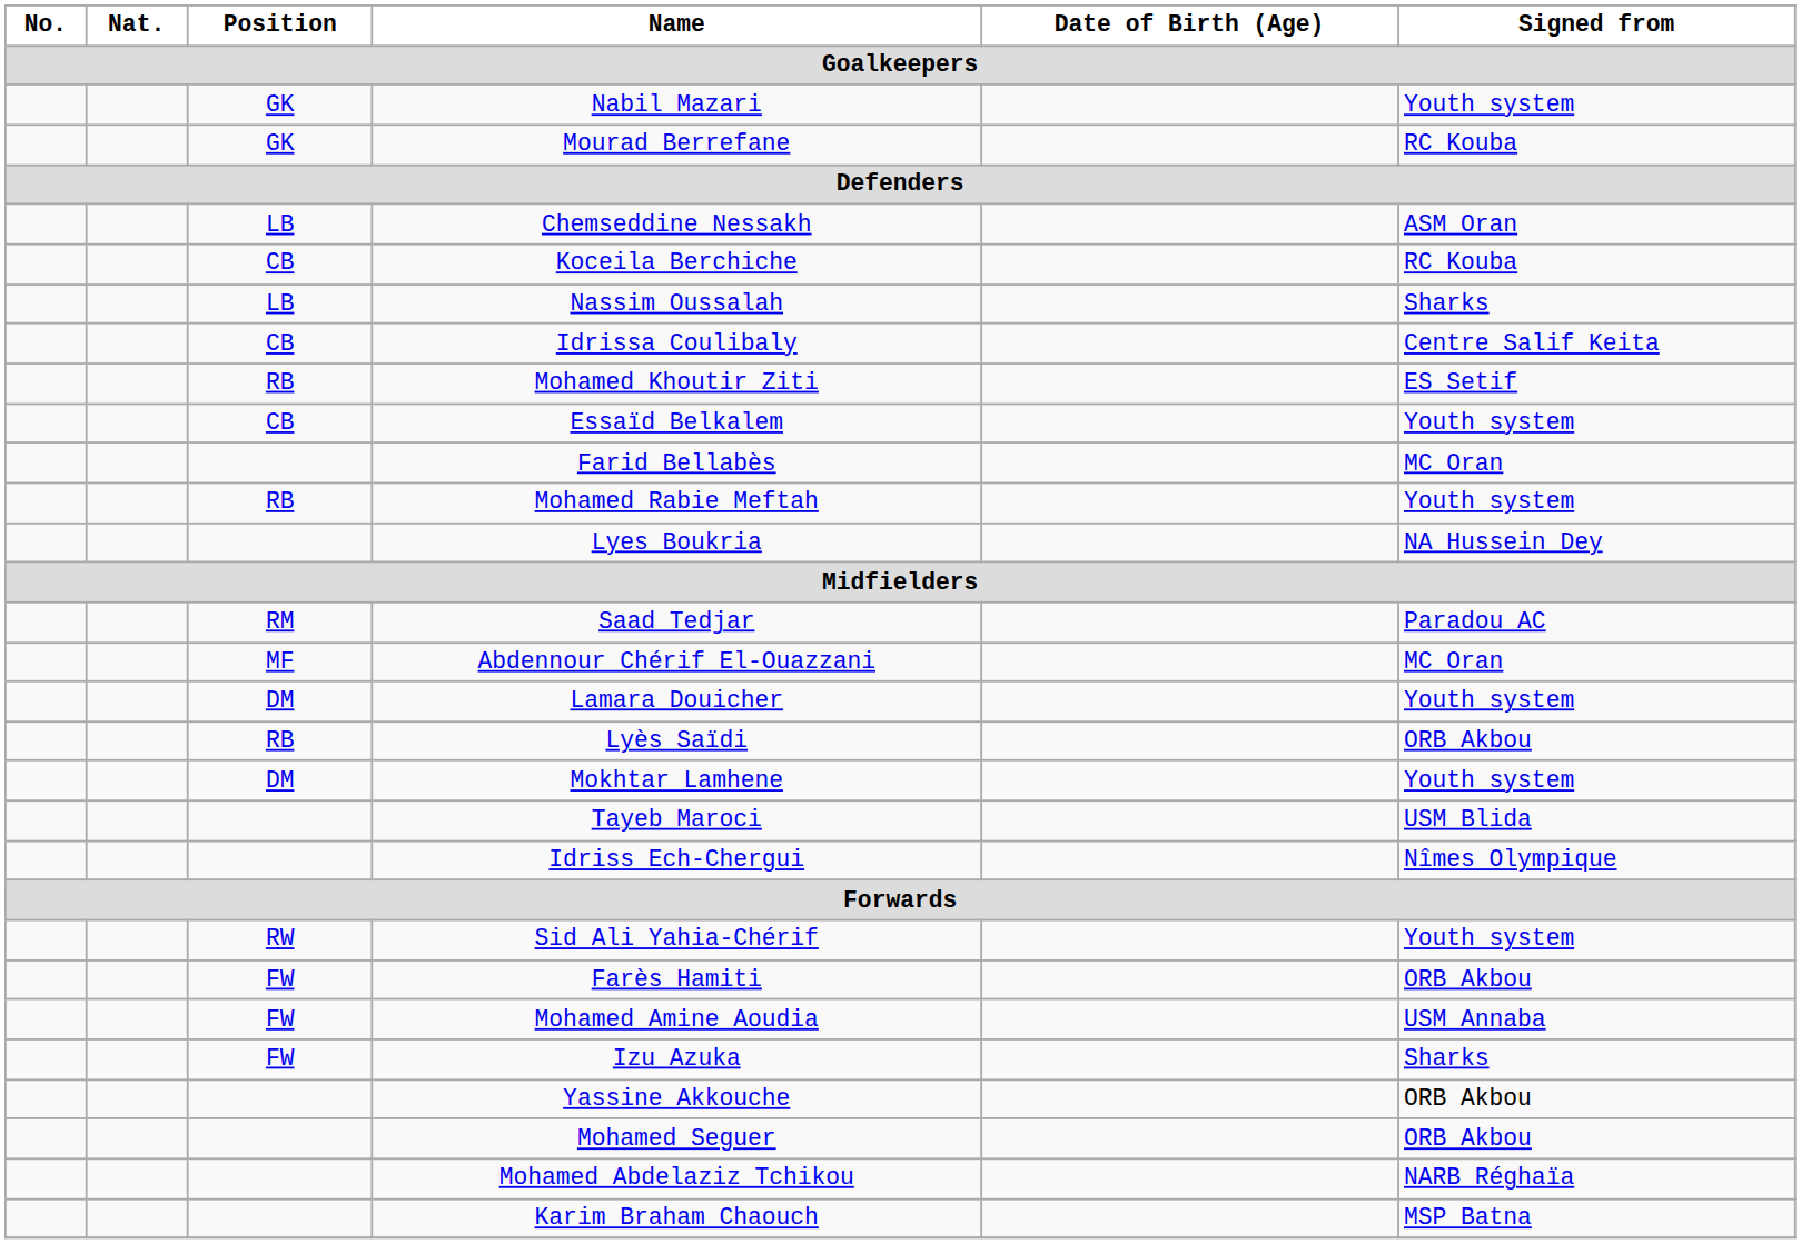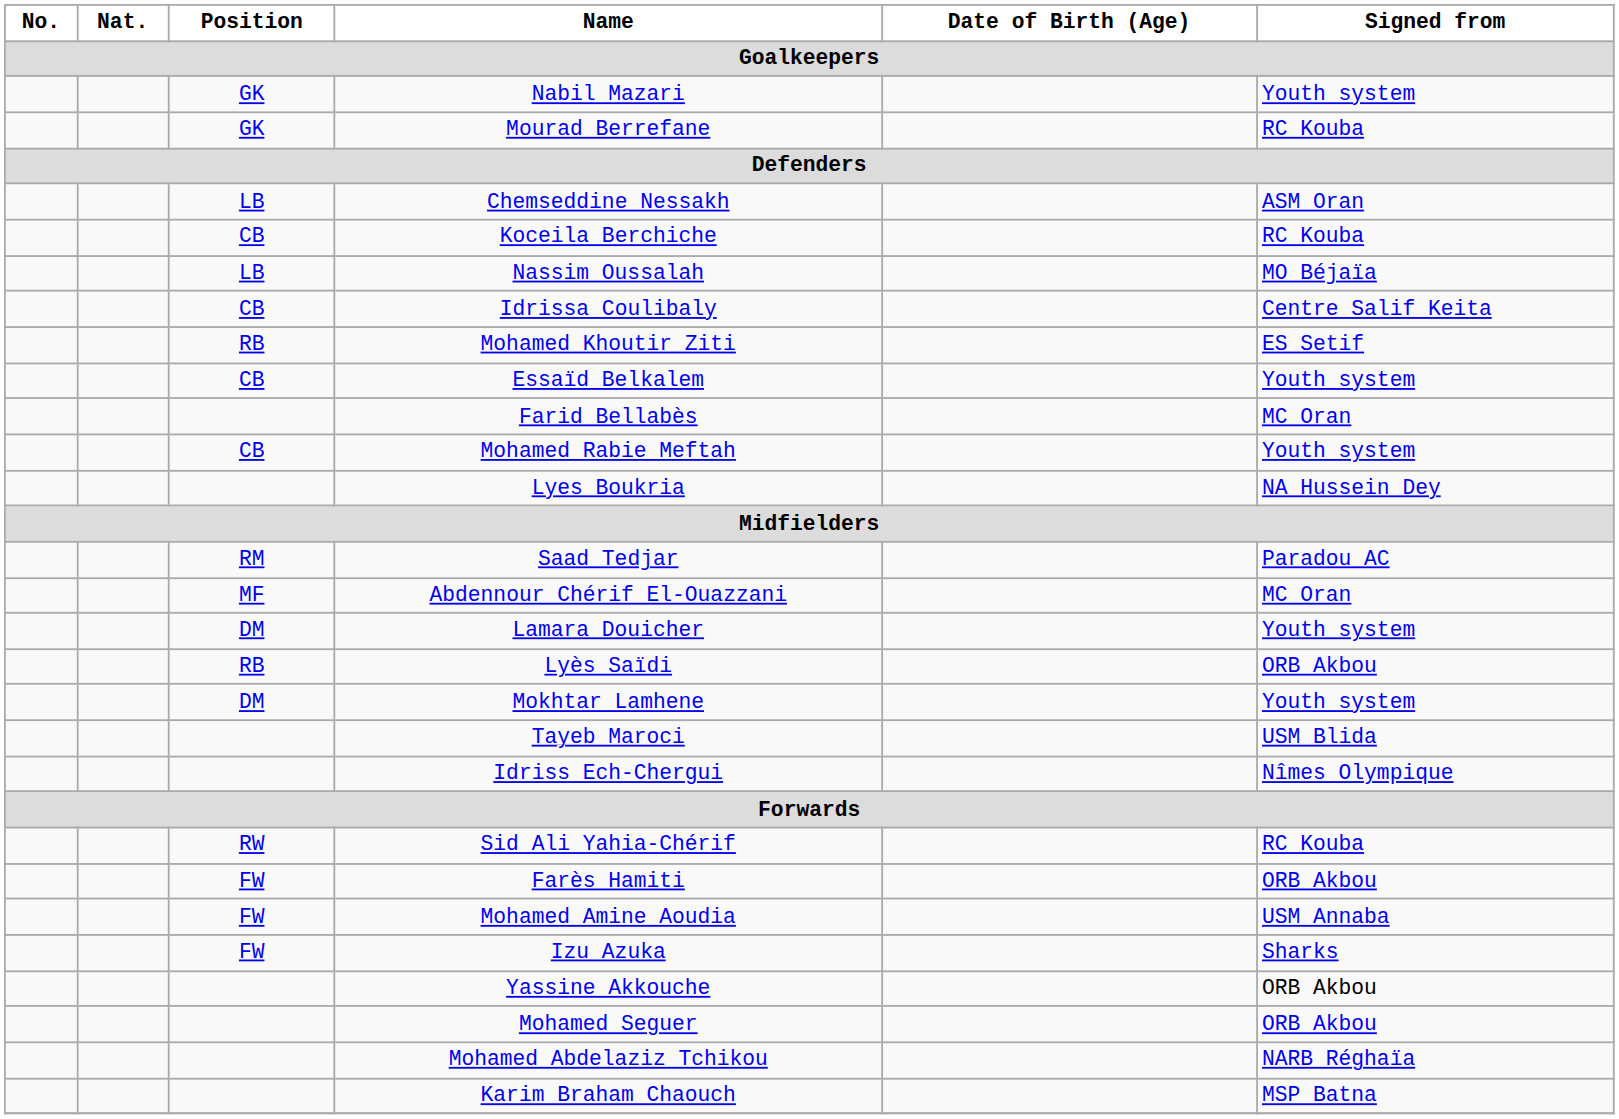Nassim Oussalah | Signed from: Sharks -> MO Béjaïa
Mohamed Rabie Meftah | Position: RB -> CB
Sid Ali Yahia-Chérif | Signed from: Youth system -> RC Kouba
